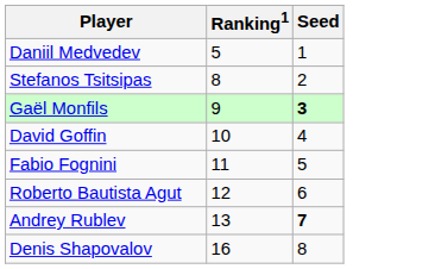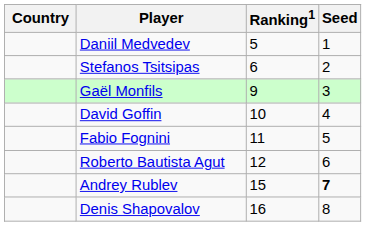+ column: Country
Stefanos Tsitsipas | Ranking1: 8 -> 6
Gaël Monfils | Seed: bold -> normal
Andrey Rublev | Ranking1: 13 -> 15
